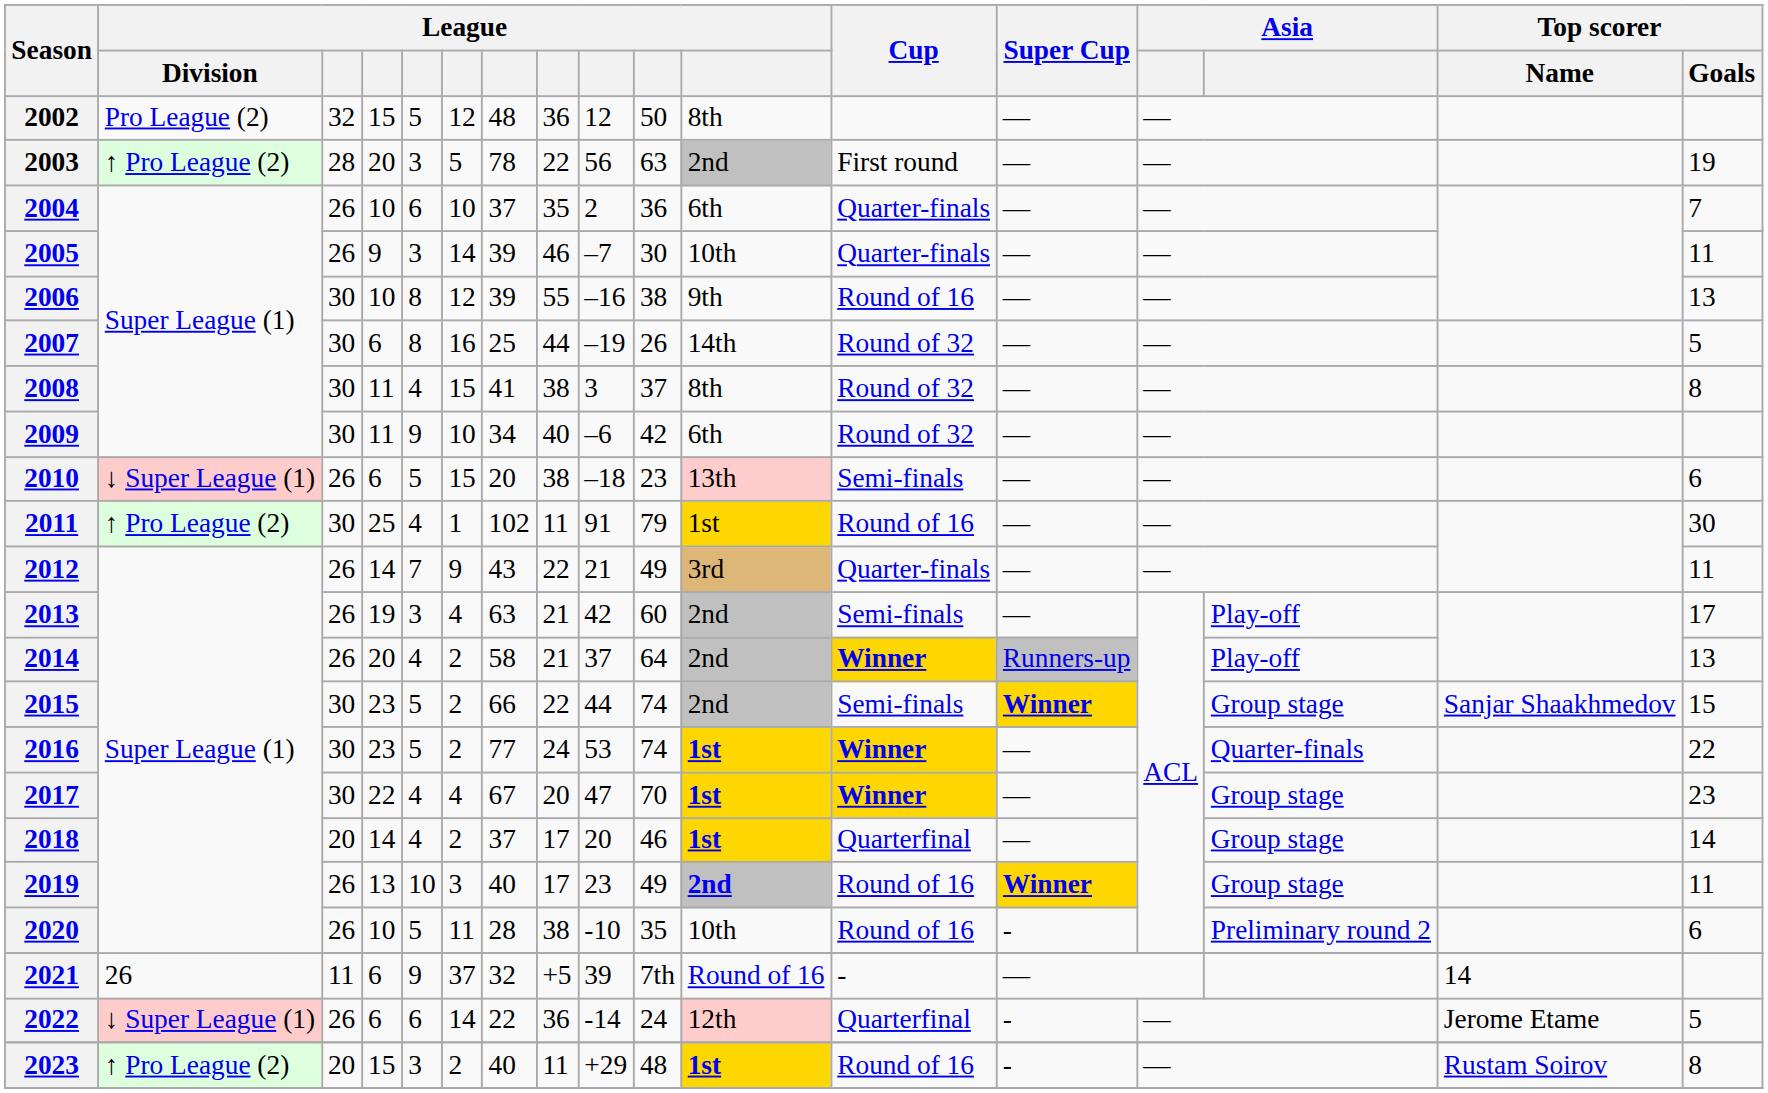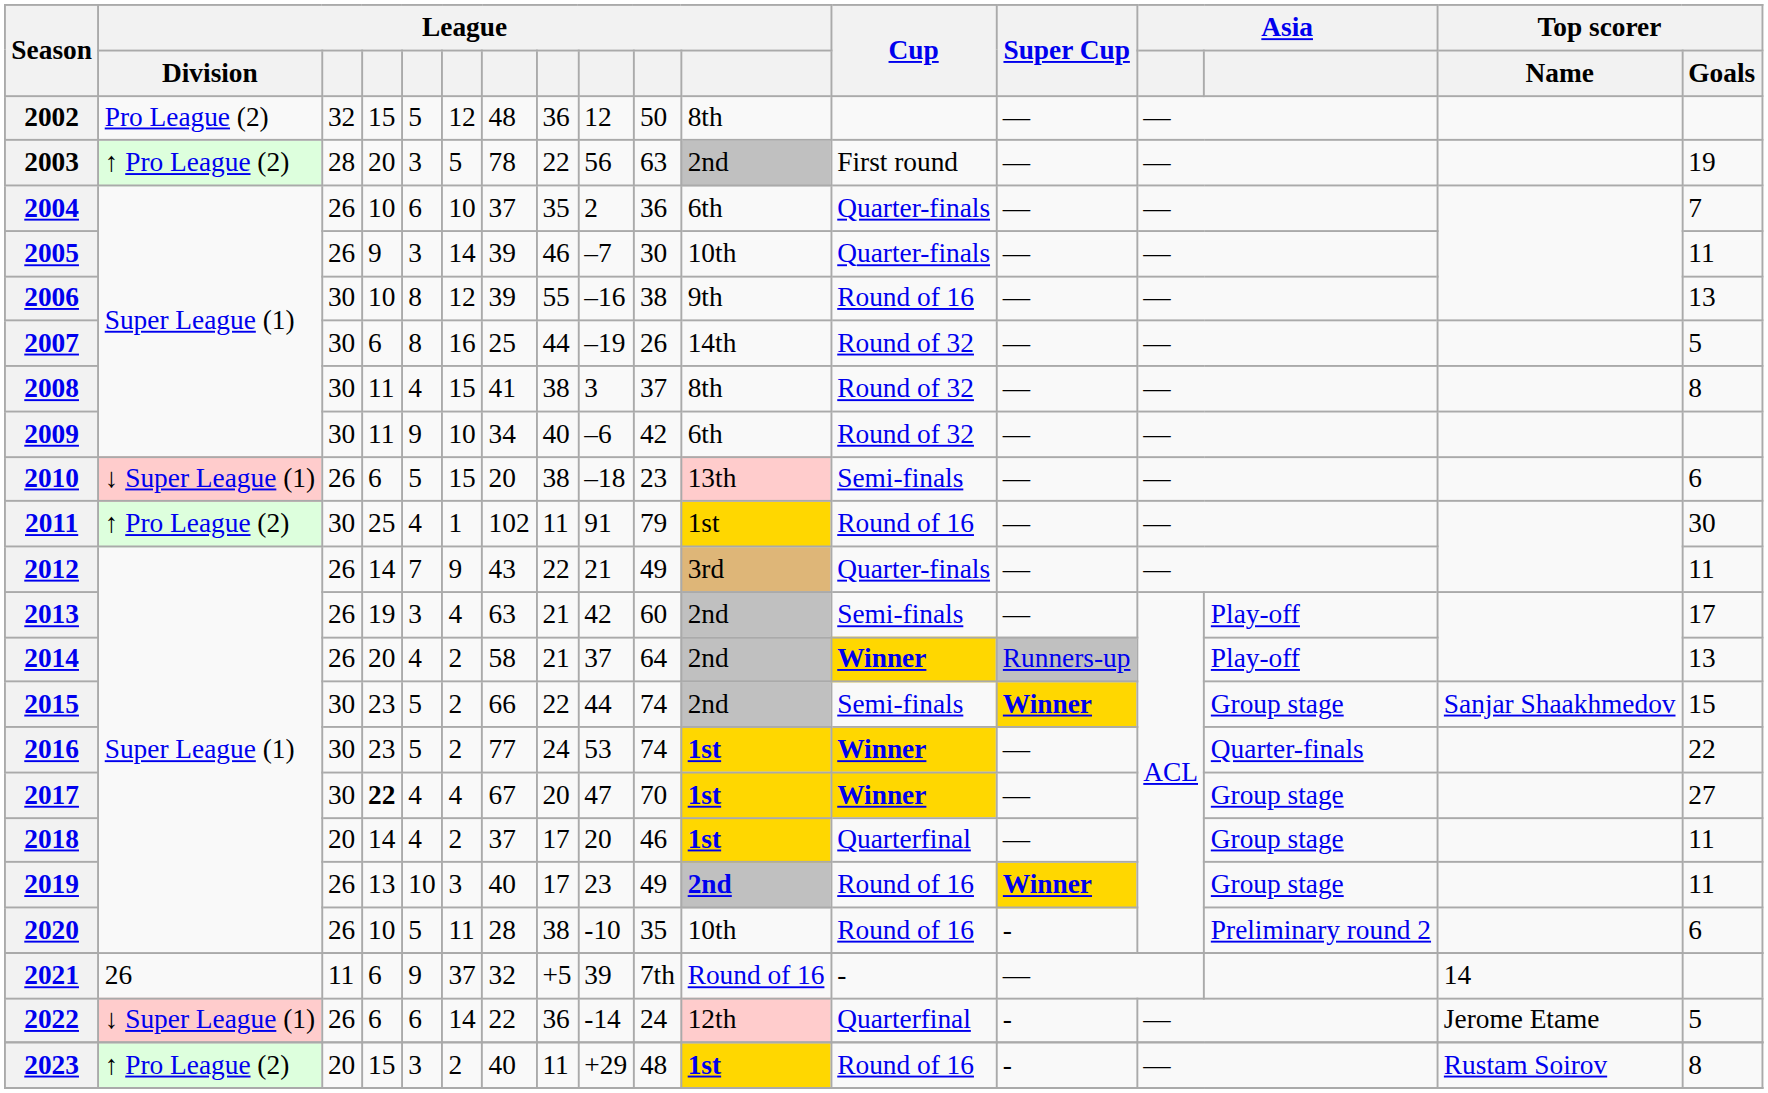2017 | column 4: normal -> bold
2017 | Top scorer / Goals: 23 -> 27
2018 | Top scorer / Goals: 14 -> 11
